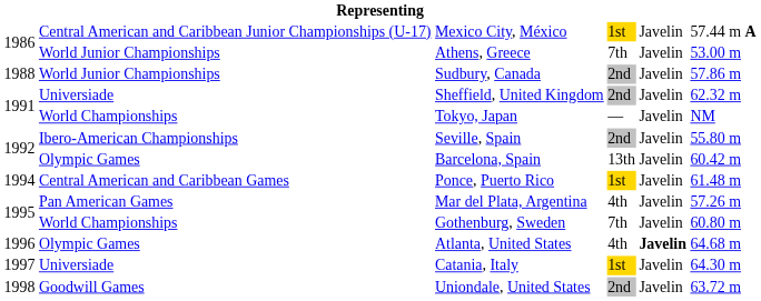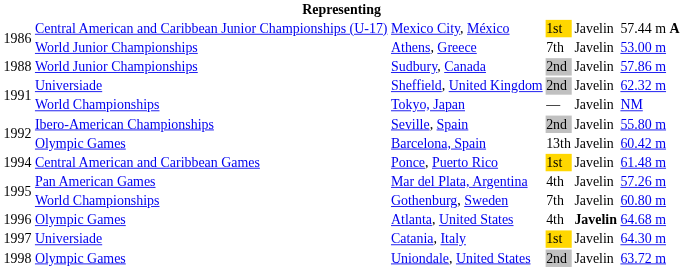Uniondale, United States | column 2: Goodwill Games -> Olympic Games
